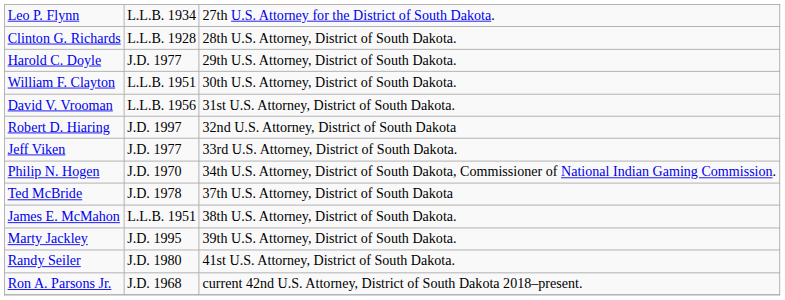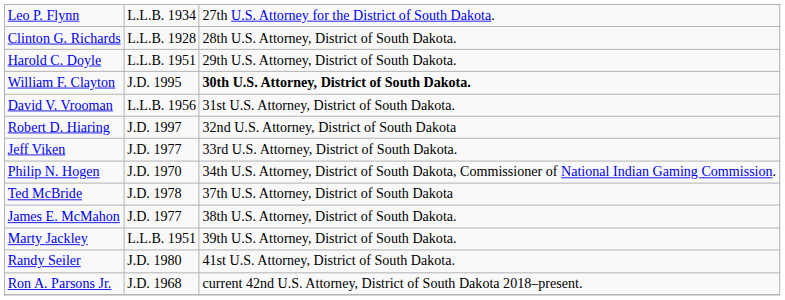Harold C. Doyle | column 2: J.D. 1977 -> L.L.B. 1951
William F. Clayton | column 2: L.L.B. 1951 -> J.D. 1995
William F. Clayton | column 3: normal -> bold
James E. McMahon | column 2: L.L.B. 1951 -> J.D. 1977
Marty Jackley | column 2: J.D. 1995 -> L.L.B. 1951
